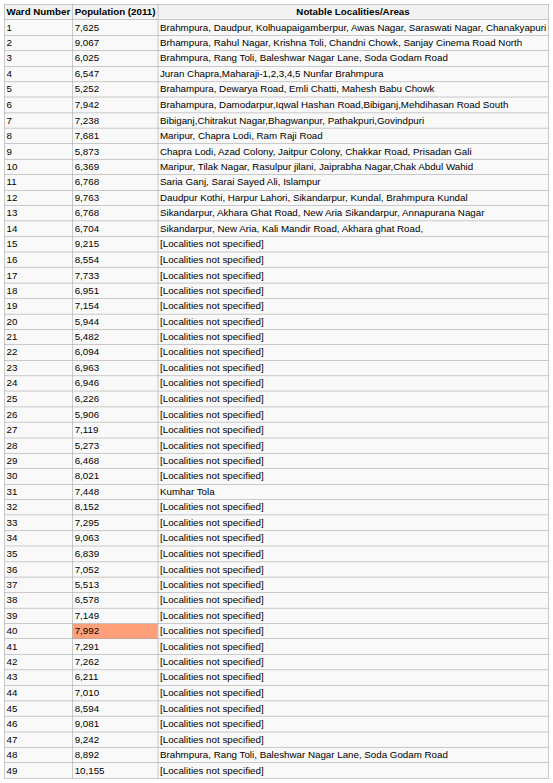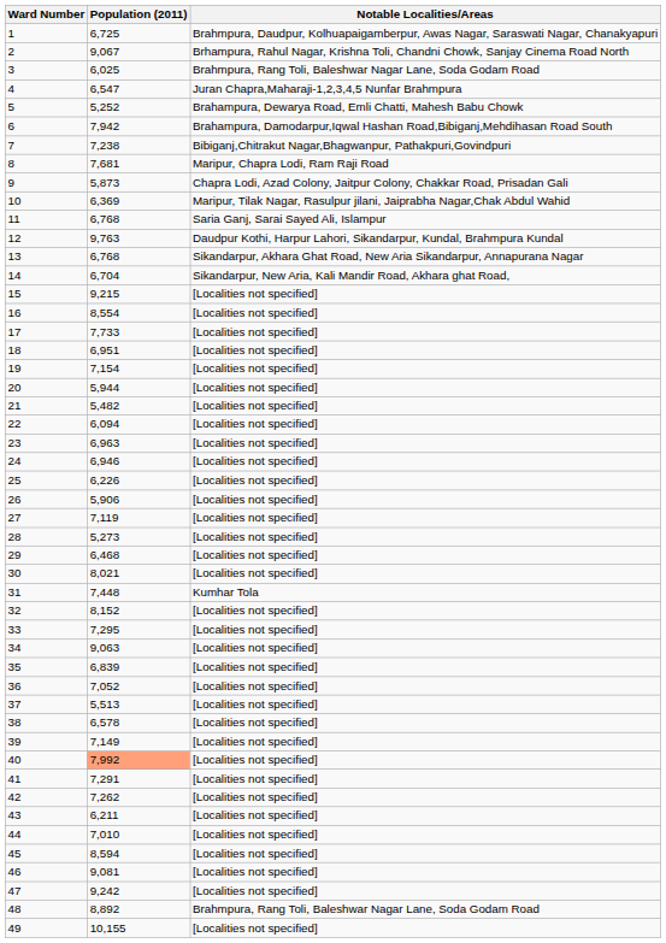1 | Population (2011): 7,625 -> 6,725
